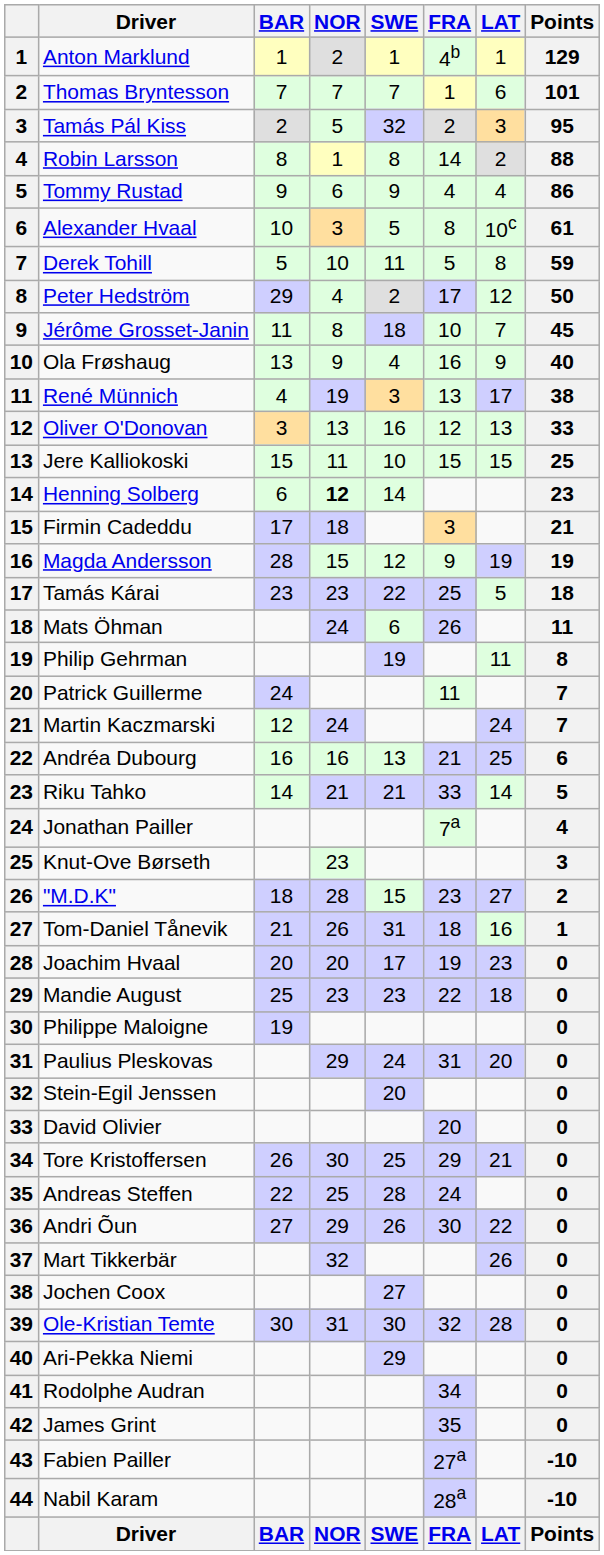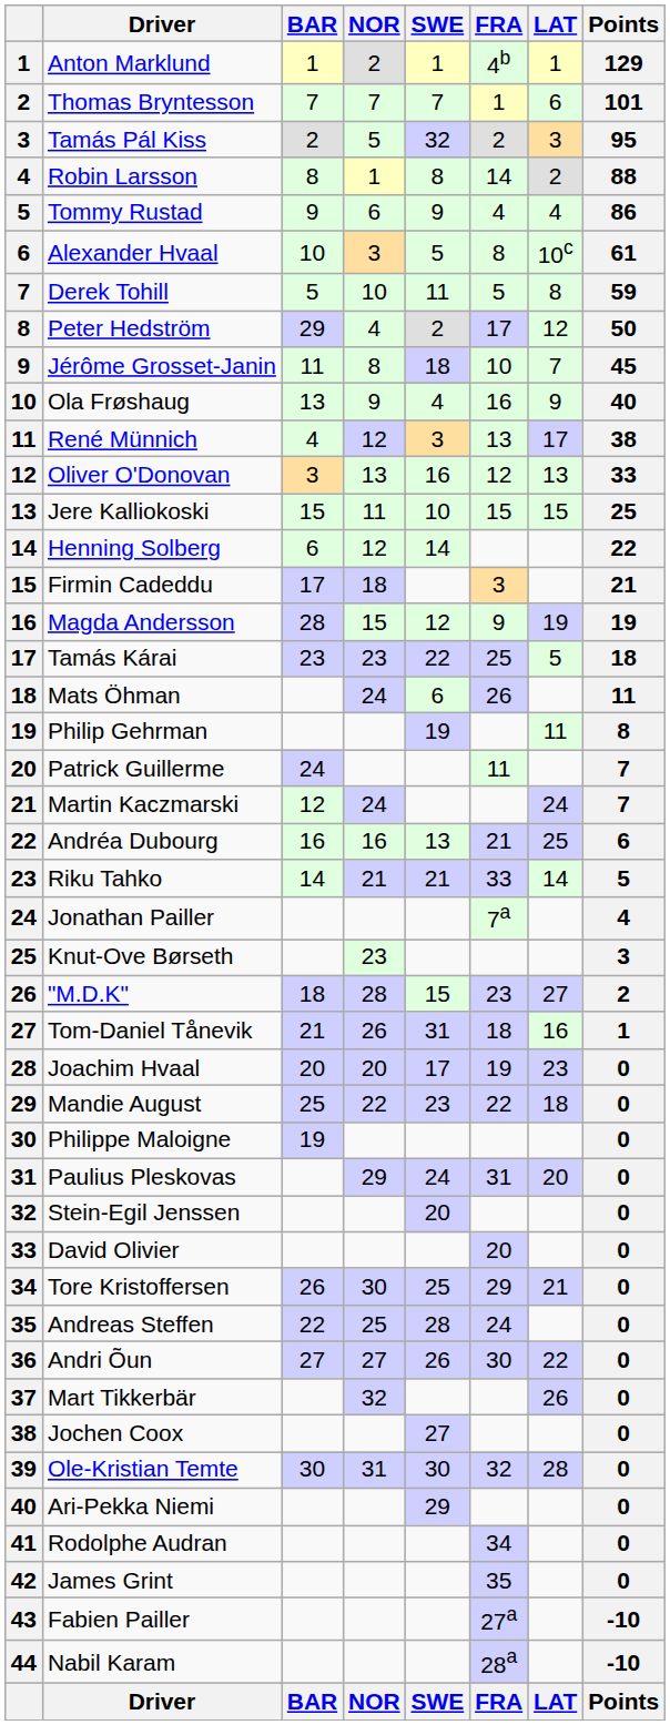René Münnich | NOR: 19 -> 12
Henning Solberg | NOR: bold -> normal
Henning Solberg | Points: 23 -> 22
Mandie August | NOR: 23 -> 22
Andri Õun | NOR: 29 -> 27
